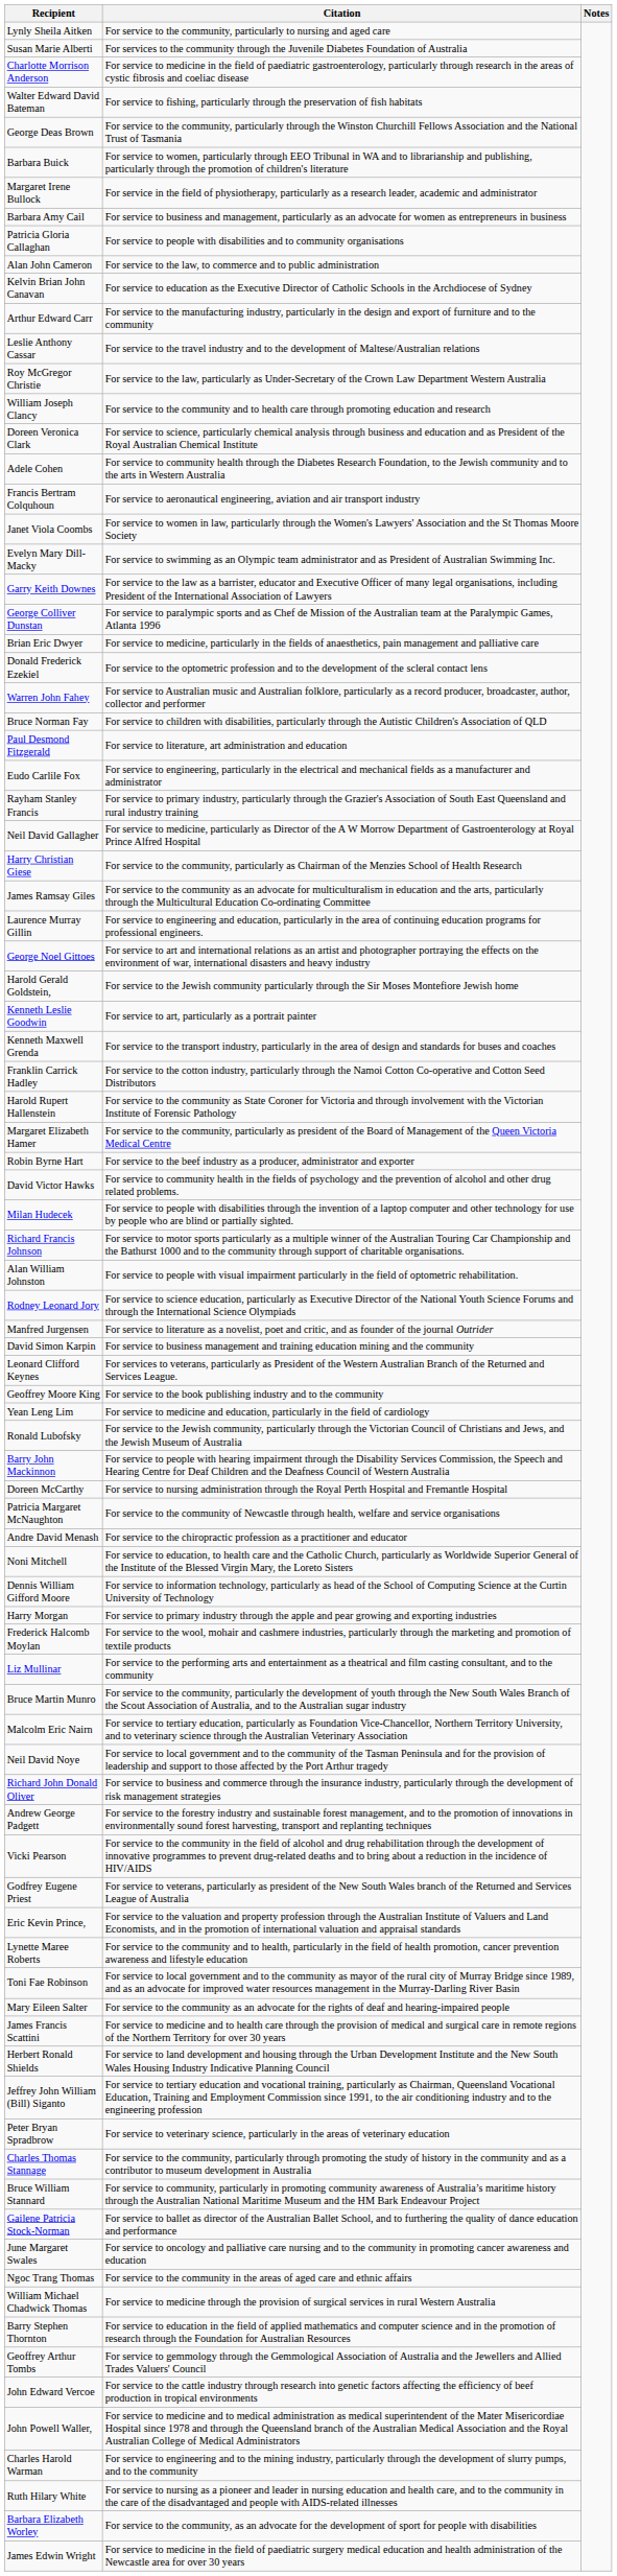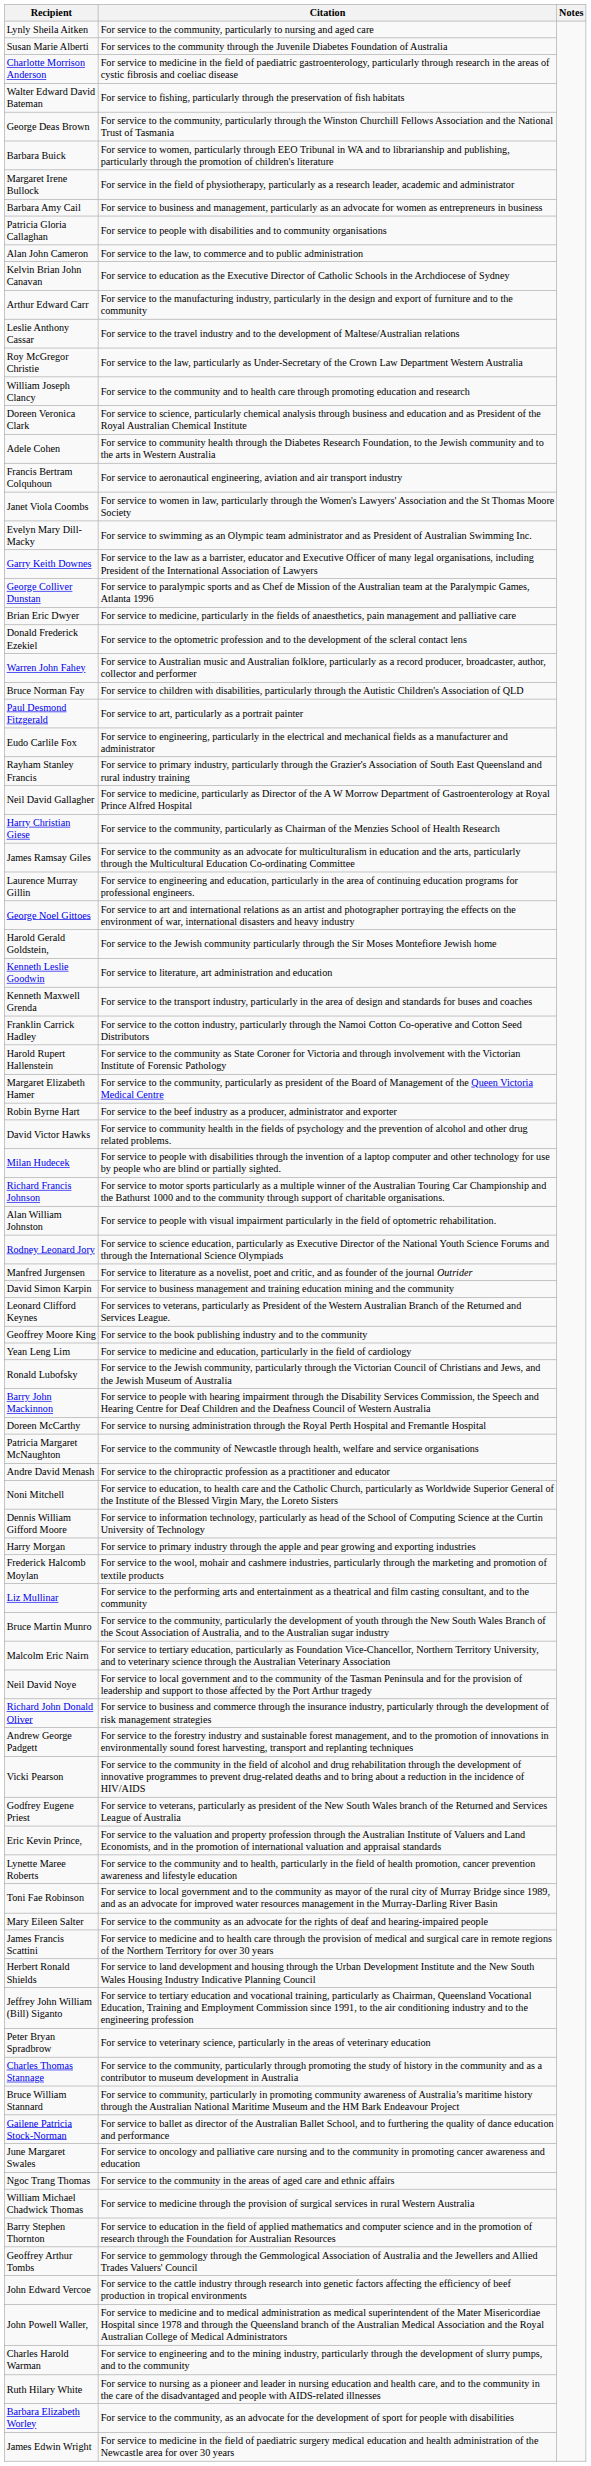Paul Desmond Fitzgerald | Citation: For service to literature, art administration and education -> For service to art, particularly as a portrait painter
Kenneth Leslie Goodwin | Citation: For service to art, particularly as a portrait painter -> For service to literature, art administration and education
